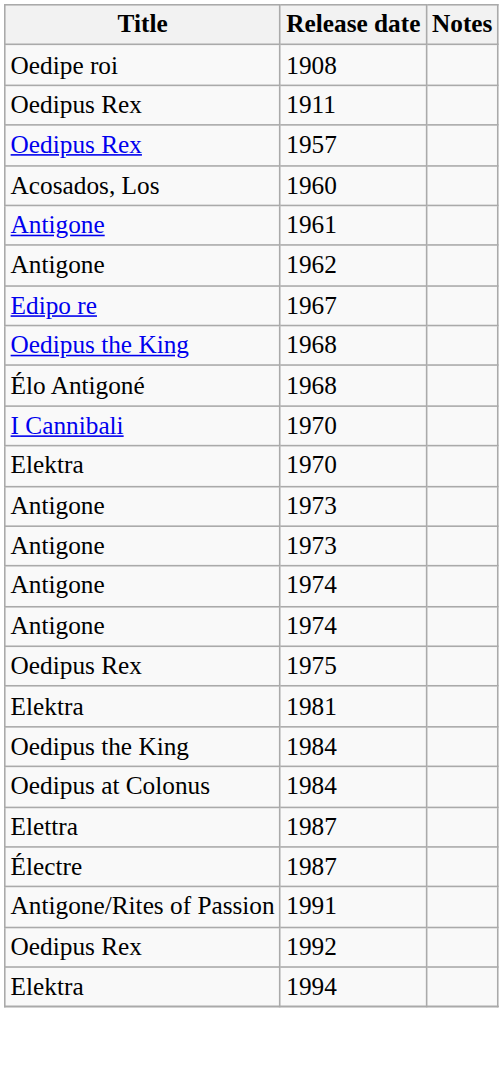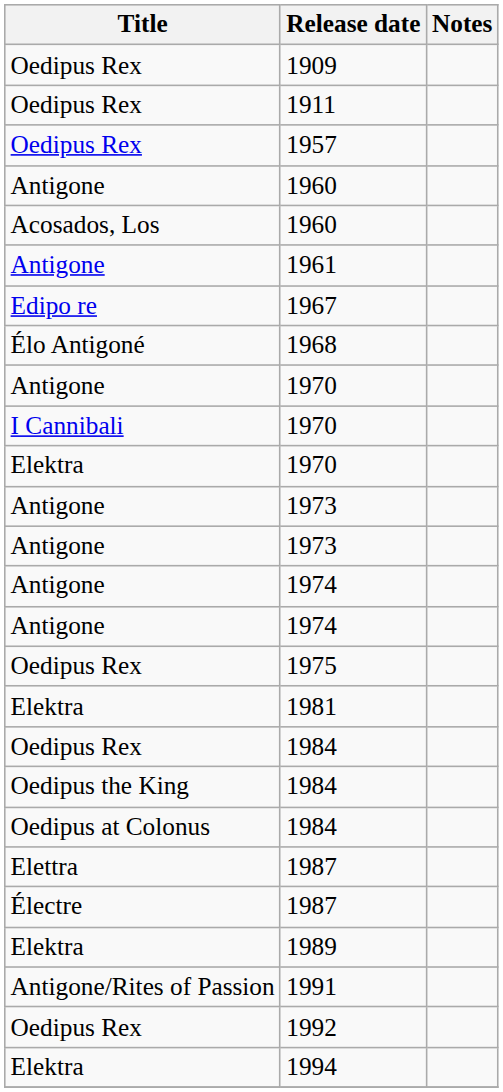- row: Oedipe roi | 1908
+ row: Oedipus Rex | 1909
+ row: Antigone | 1960
- row: Antigone | 1962
- row: Oedipus the King | 1968
+ row: Antigone | 1970
+ row: Oedipus Rex | 1984
+ row: Elektra | 1989
